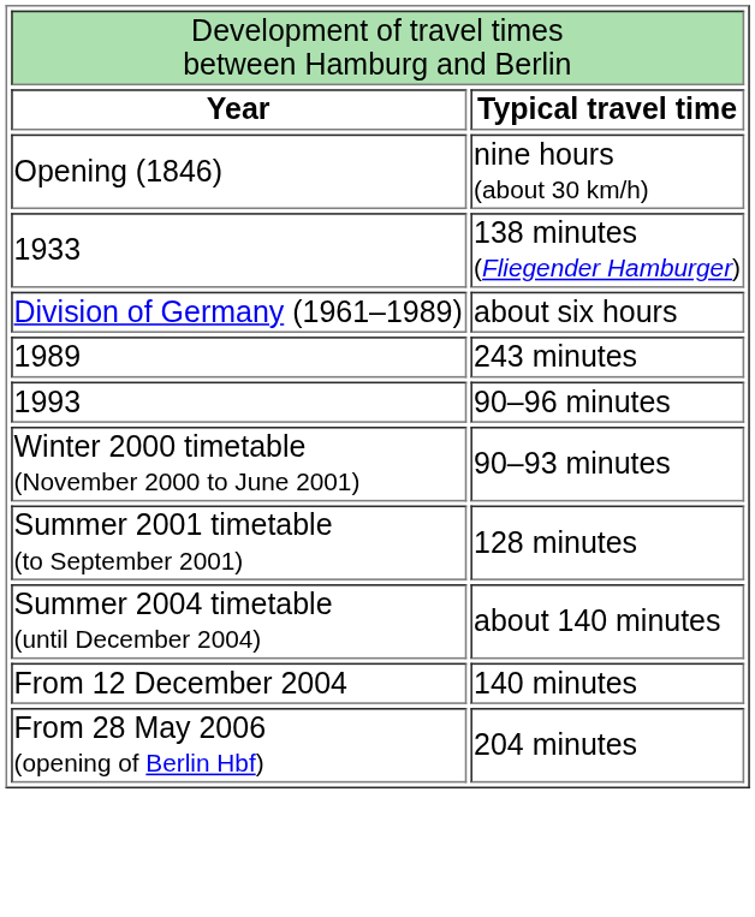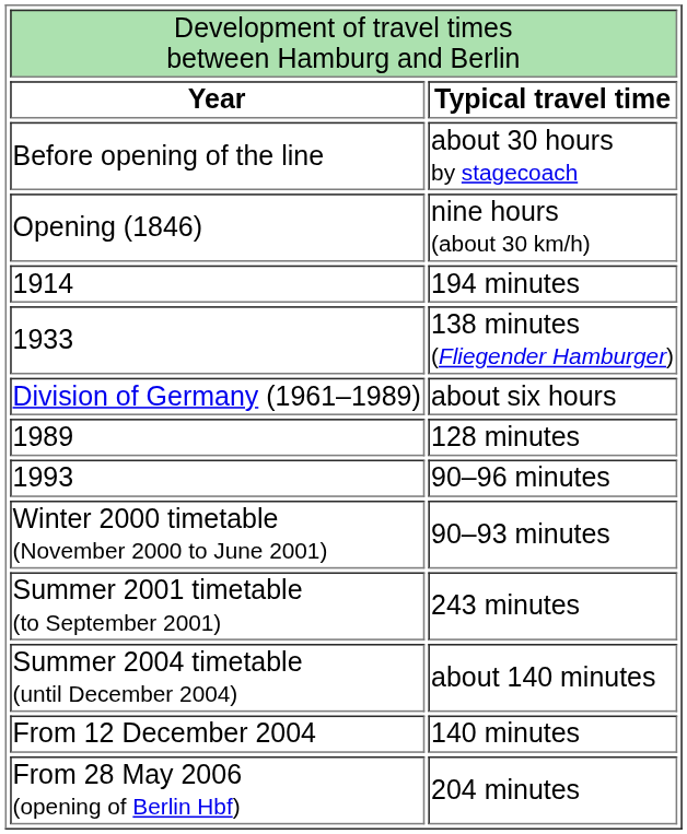+ row: Before opening of the line | about 30 hours by stagecoach
+ row: 1914 | 194 minutes
1989 | column 2: 243 minutes -> 128 minutes
Summer 2001 timetable (to September 2001) | column 2: 128 minutes -> 243 minutes
